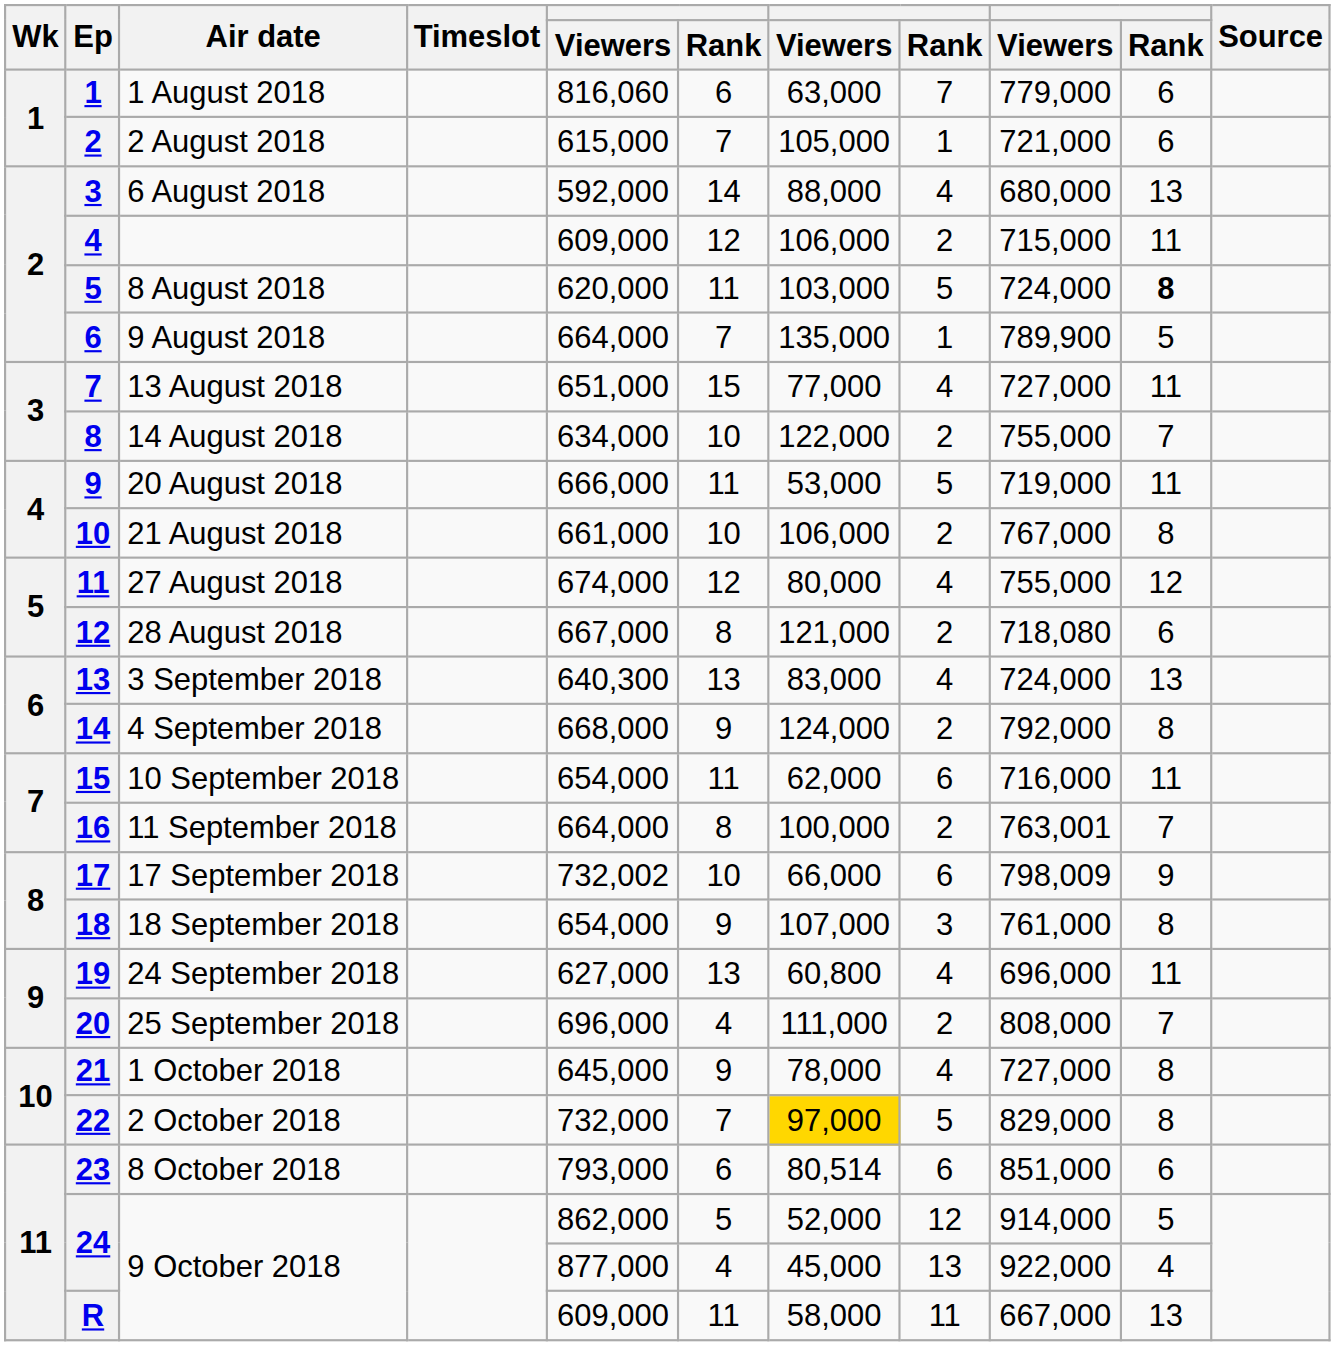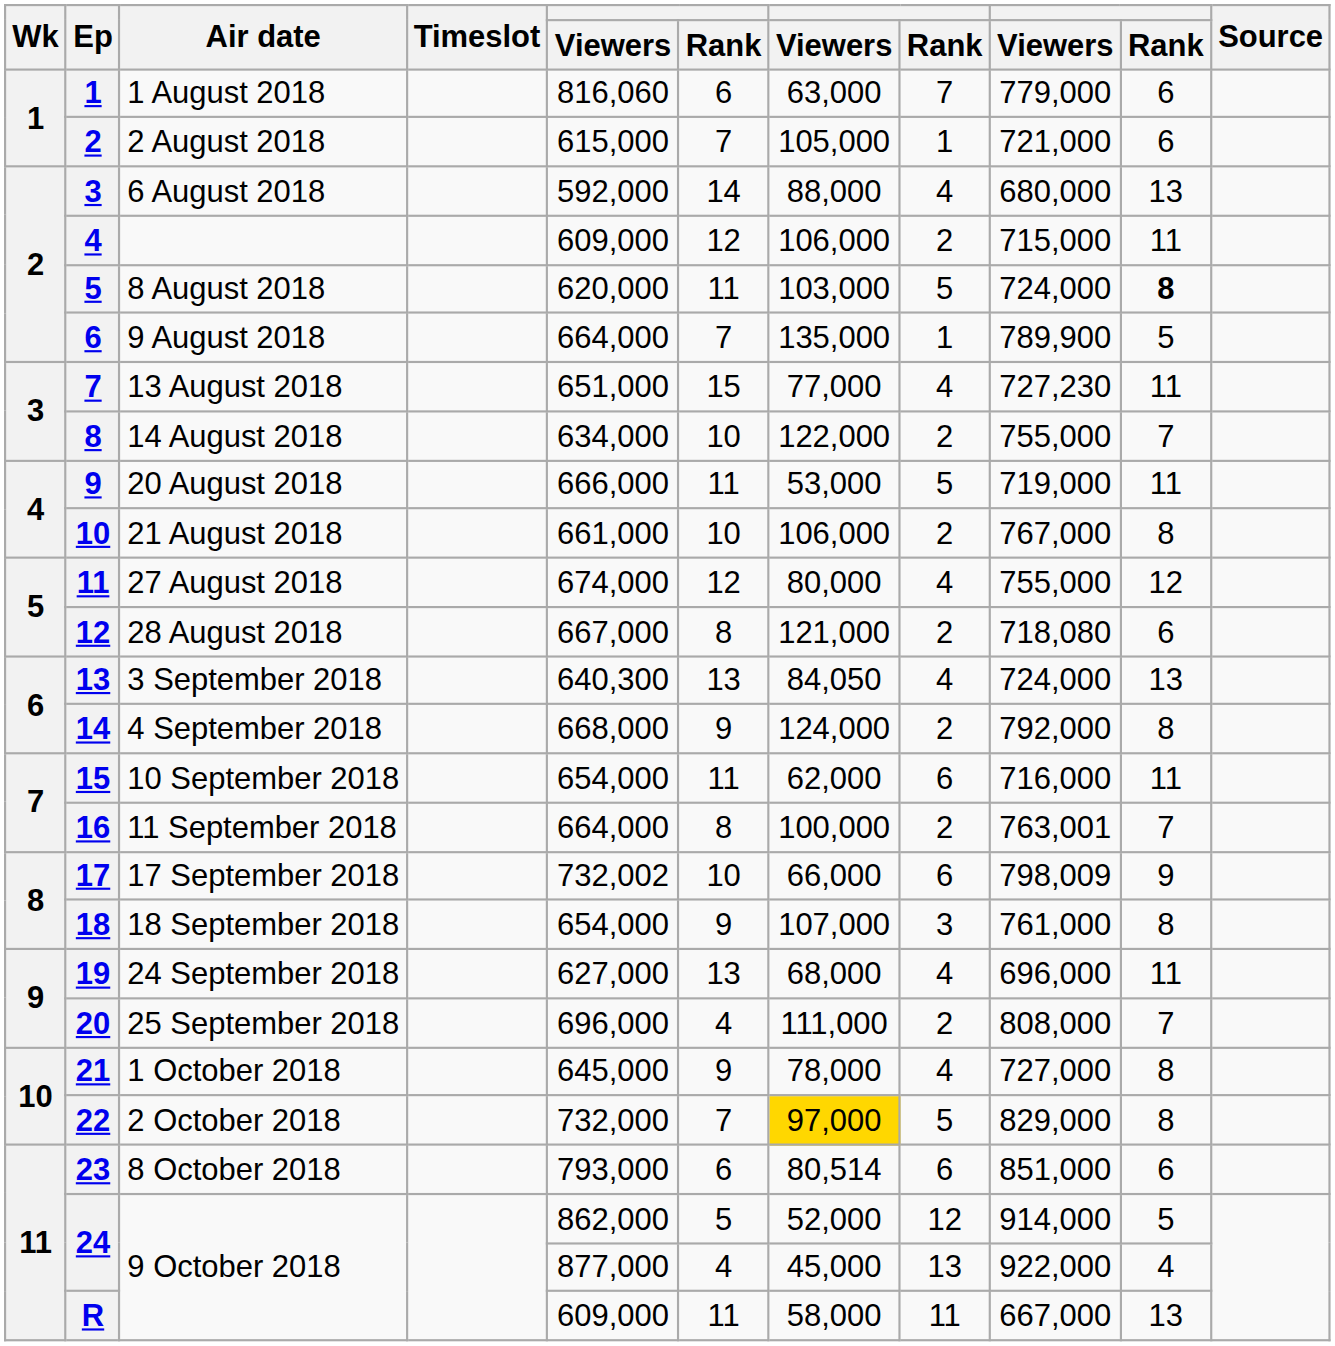13 August 2018 | column 9: 727,000 -> 727,230
3 September 2018 | column 7: 83,000 -> 84,050
24 September 2018 | column 7: 60,800 -> 68,000
